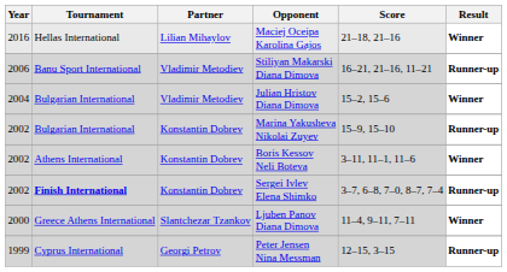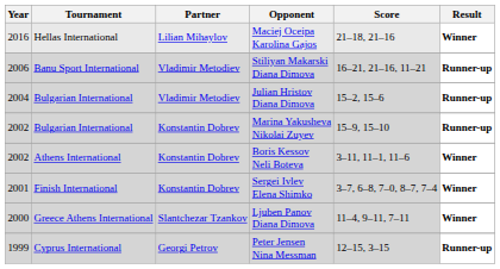Julian Hristov Diana Dimova | Result: Winner -> Runner-up
Sergei Ivlev Elena Shimko | Year: 2002 -> 2001
Sergei Ivlev Elena Shimko | Tournament: bold -> normal
Sergei Ivlev Elena Shimko | Result: Runner-up -> Winner
